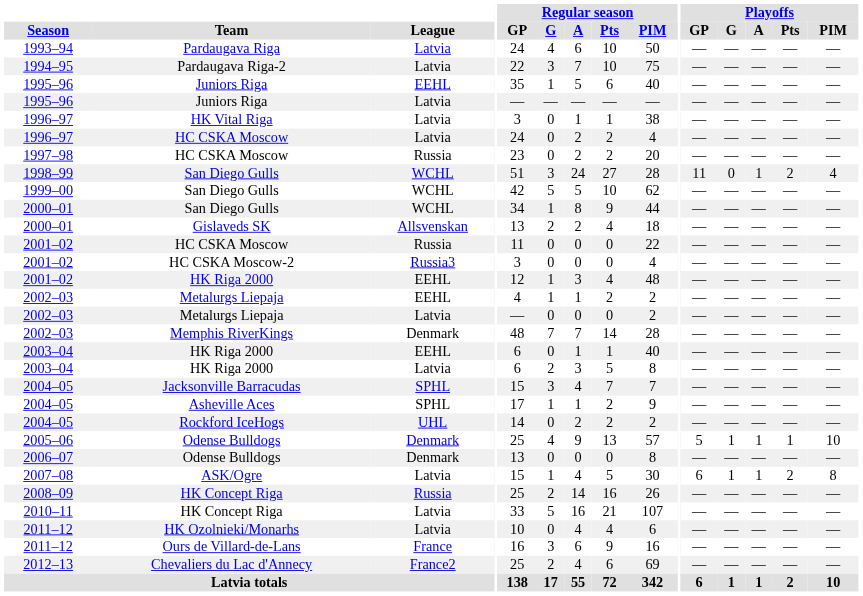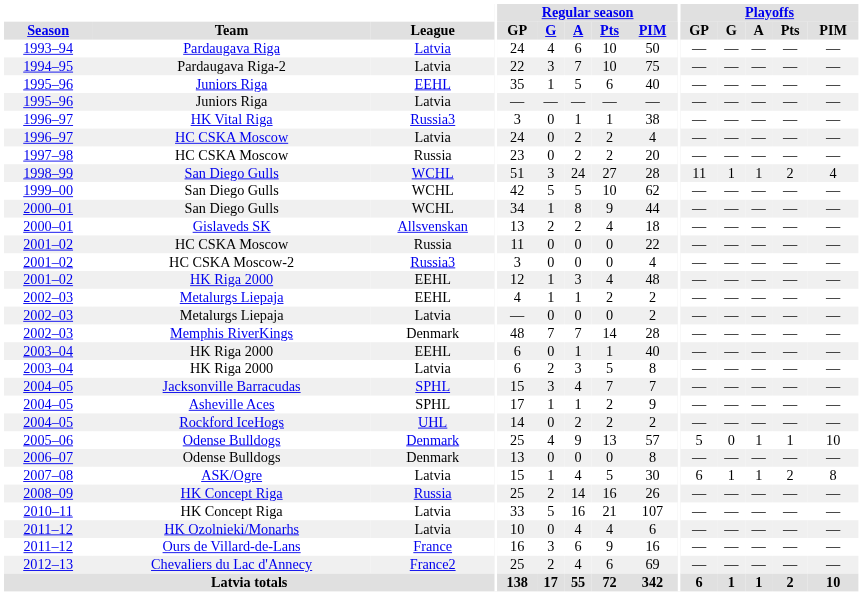HK Vital Riga | League: Latvia -> Russia3
1998–99 / San Diego Gulls | Playoffs / G: 0 -> 1
2005–06 / Odense Bulldogs | Playoffs / G: 1 -> 0
